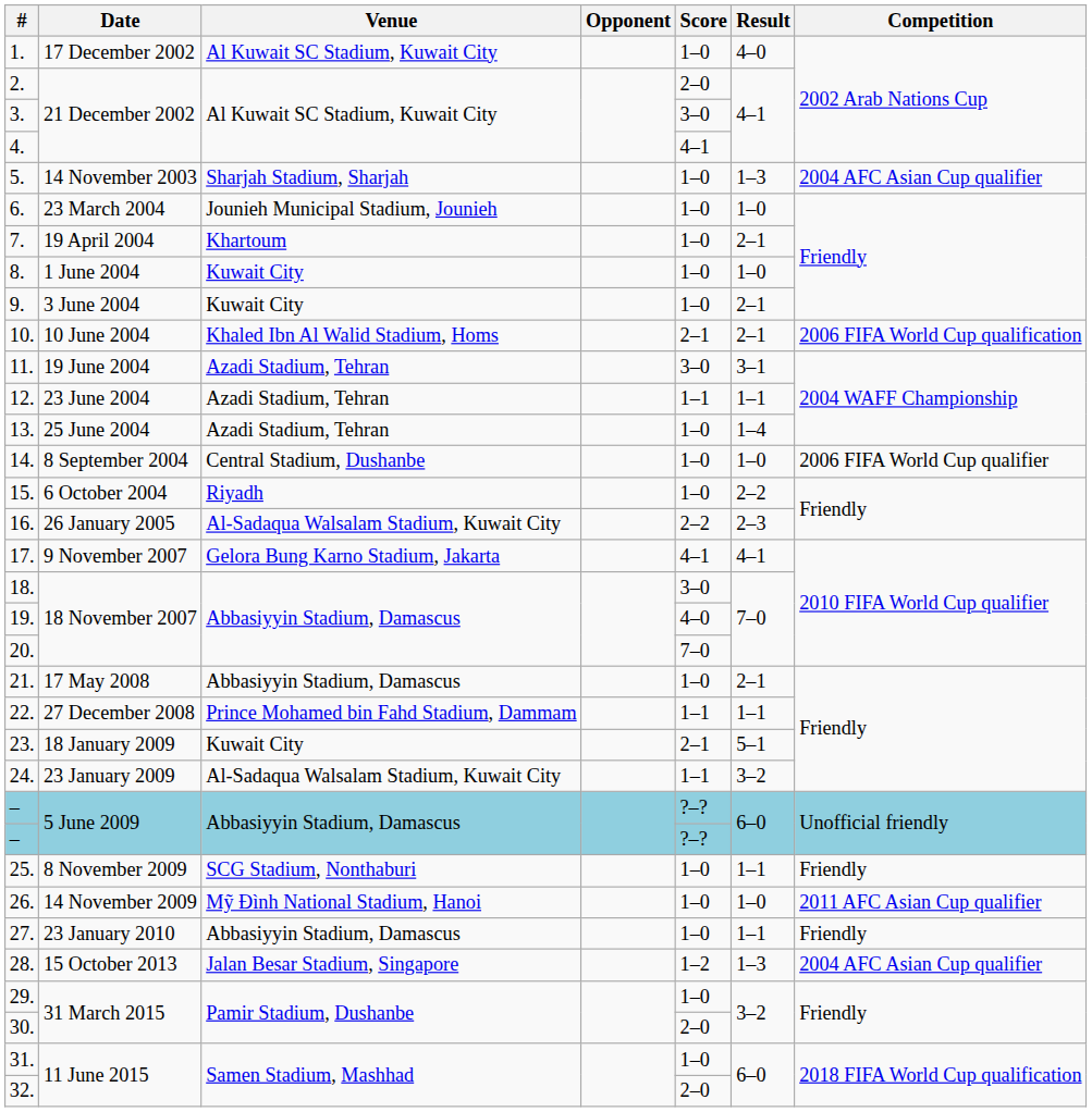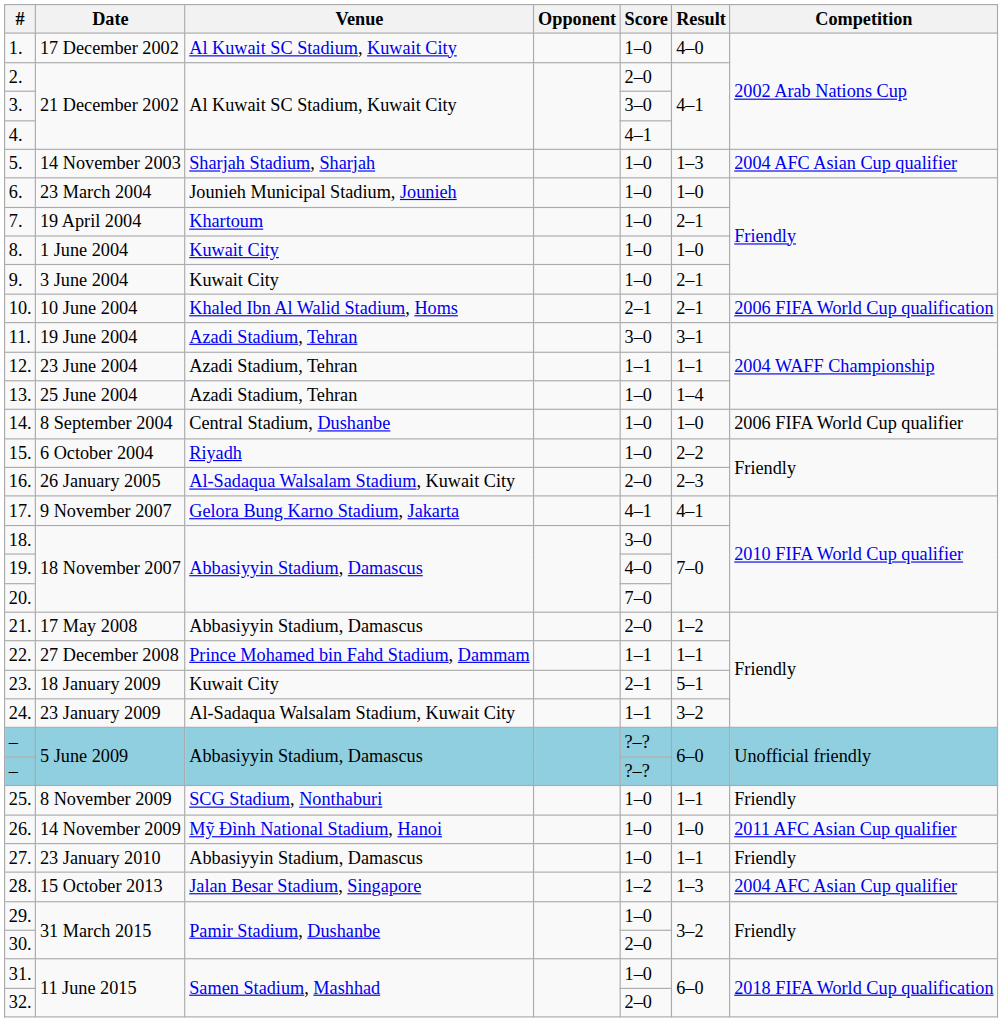16. | Score: 2–2 -> 2–0
21. | Score: 1–0 -> 2–0
21. | Result: 2–1 -> 1–2
